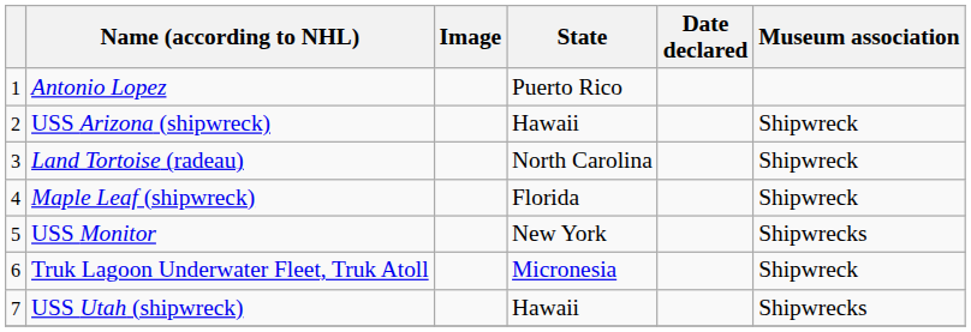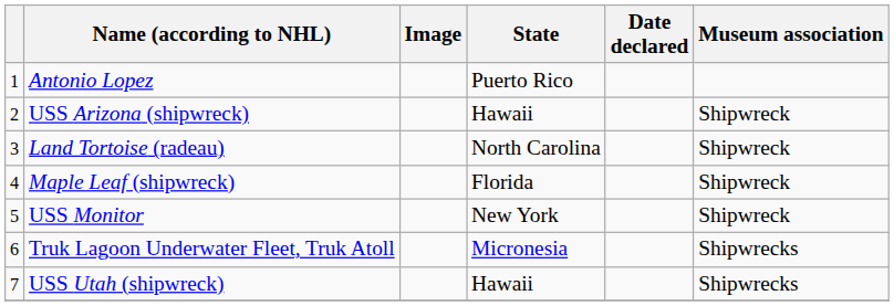USS Monitor | Museum association: Shipwrecks -> Shipwreck
Truk Lagoon Underwater Fleet, Truk Atoll | Museum association: Shipwreck -> Shipwrecks
